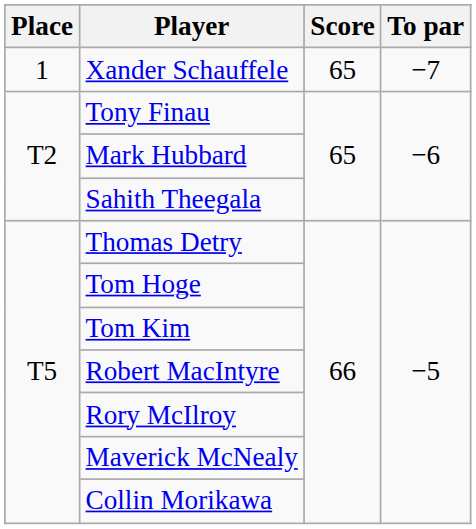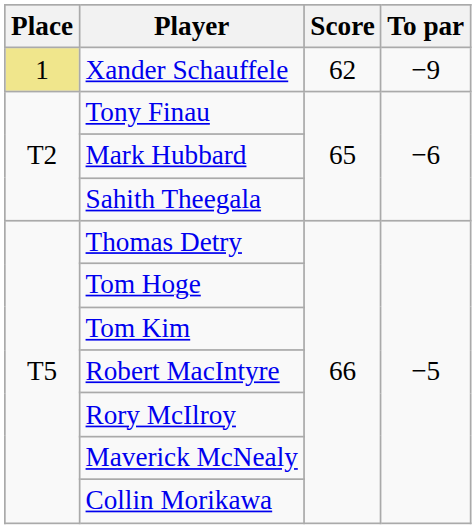Xander Schauffele | Place: no background -> khaki background
Xander Schauffele | Score: 65 -> 62
Xander Schauffele | To par: −7 -> −9
